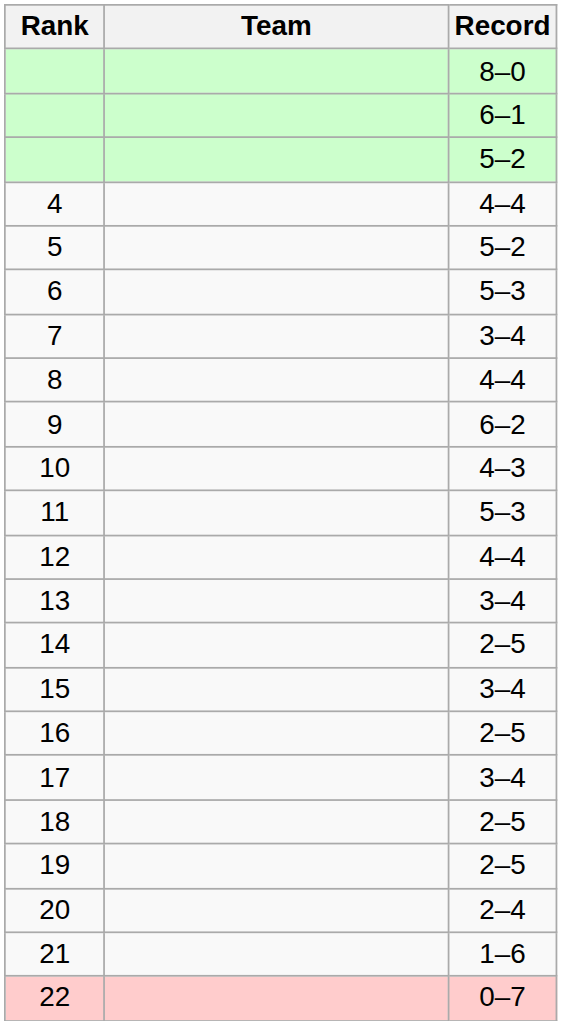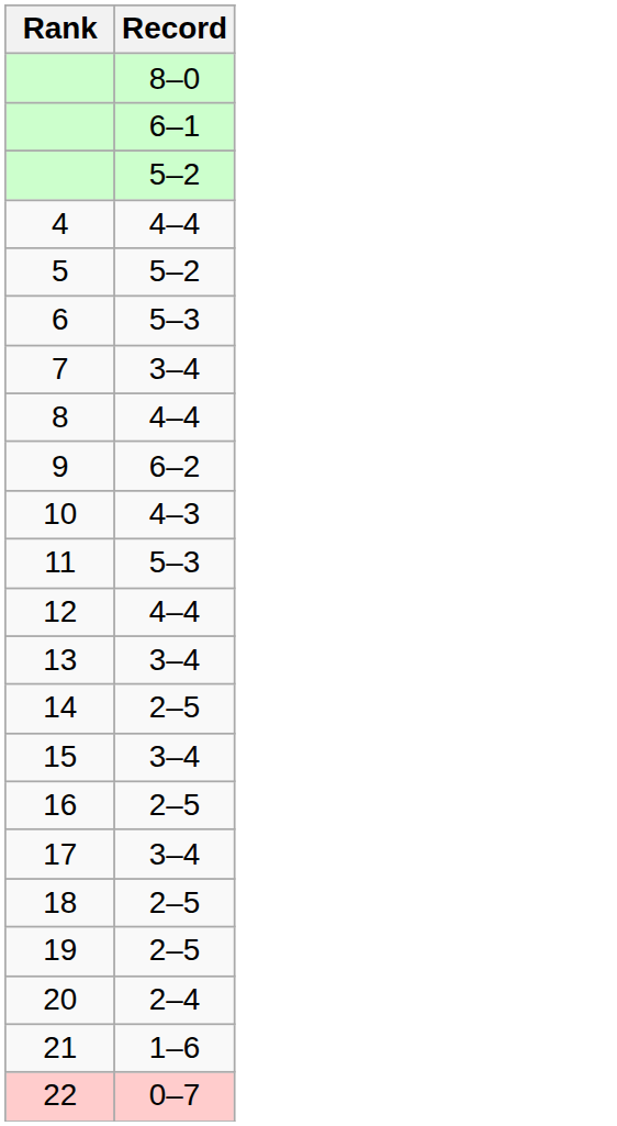- column: Team
